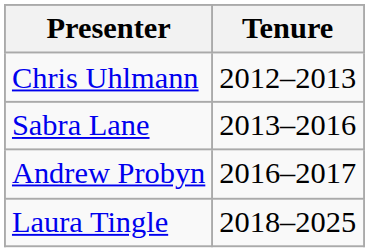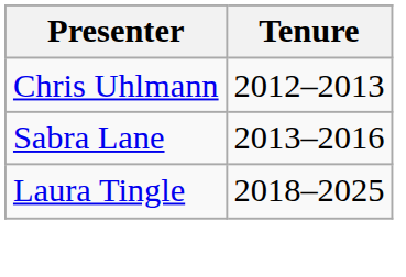- row: Andrew Probyn | 2016–2017
